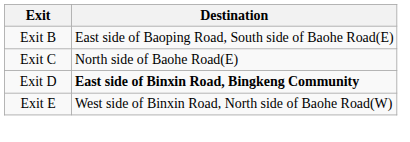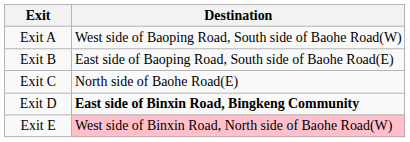+ row: Exit A | West side of Baoping Road, South side of Baohe Road(W)
Exit E | Destination: no background -> pink background
